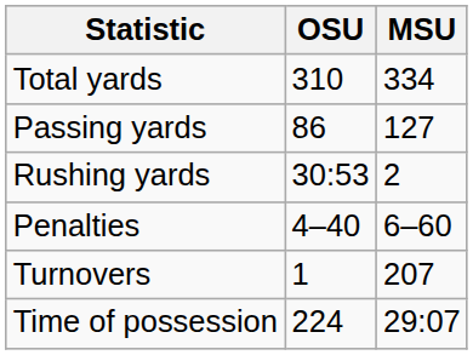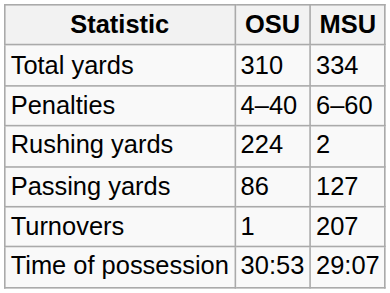rows swapped: Passing yards <-> Penalties
Rushing yards | OSU: 30:53 -> 224
Time of possession | OSU: 224 -> 30:53
